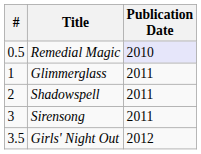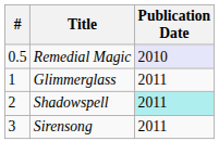Shadowspell | Publication Date: no background -> paleturquoise background
- row: 3.5 | Girls' Night Out | 2012
